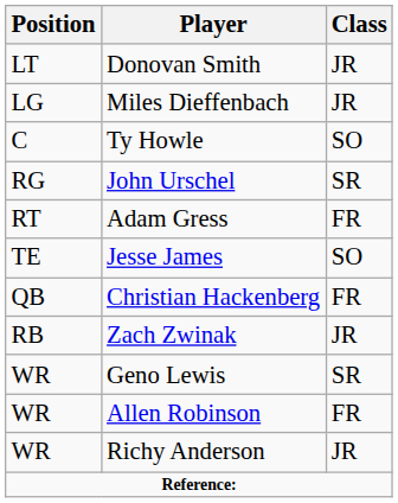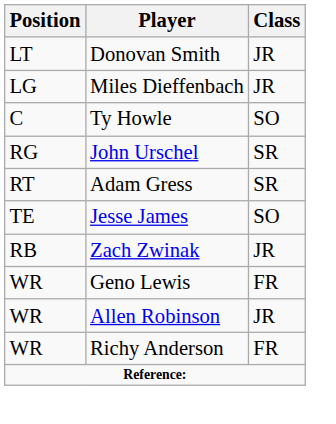Adam Gress | Class: FR -> SR
- row: QB | Christian Hackenberg | FR
Geno Lewis | Class: SR -> FR
Allen Robinson | Class: FR -> JR
Richy Anderson | Class: JR -> FR
